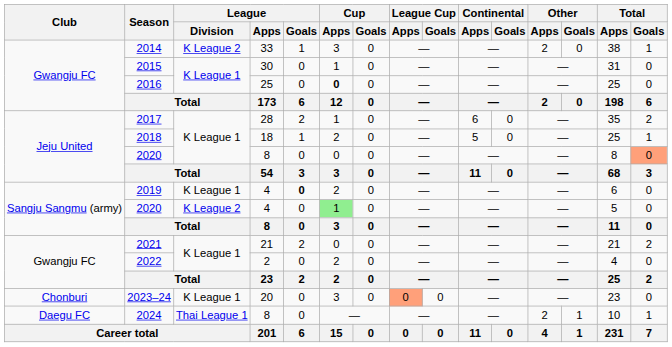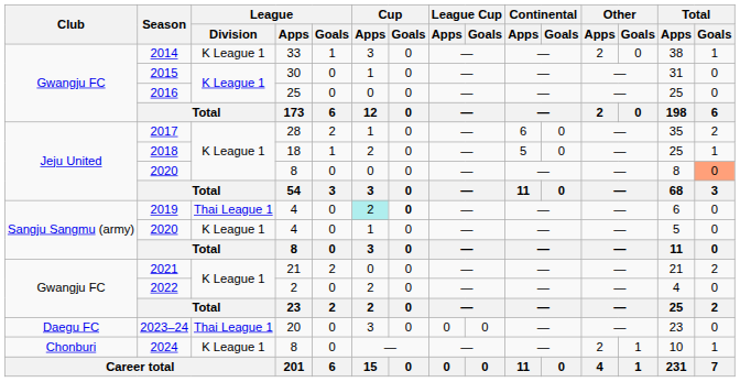2014 | League / Division: K League 2 -> K League 1
2016 | Cup / Apps: bold -> normal
2019 | League / Division: K League 1 -> Thai League 1
2019 | League / Goals: bold -> normal
2019 | Cup / Apps: no background -> paleturquoise background
2019 | Cup / Goals: normal -> bold
2020 / 4 | League / Division: K League 2 -> K League 1
2020 / 4 | Cup / Apps: lightgreen background -> no background
2023–24 | Club: Chonburi -> Daegu FC
2023–24 | League / Division: K League 1 -> Thai League 1
2023–24 | League Cup / Apps: lightsalmon background -> no background
2024 | Club: Daegu FC -> Chonburi
2024 | League / Division: Thai League 1 -> K League 1
